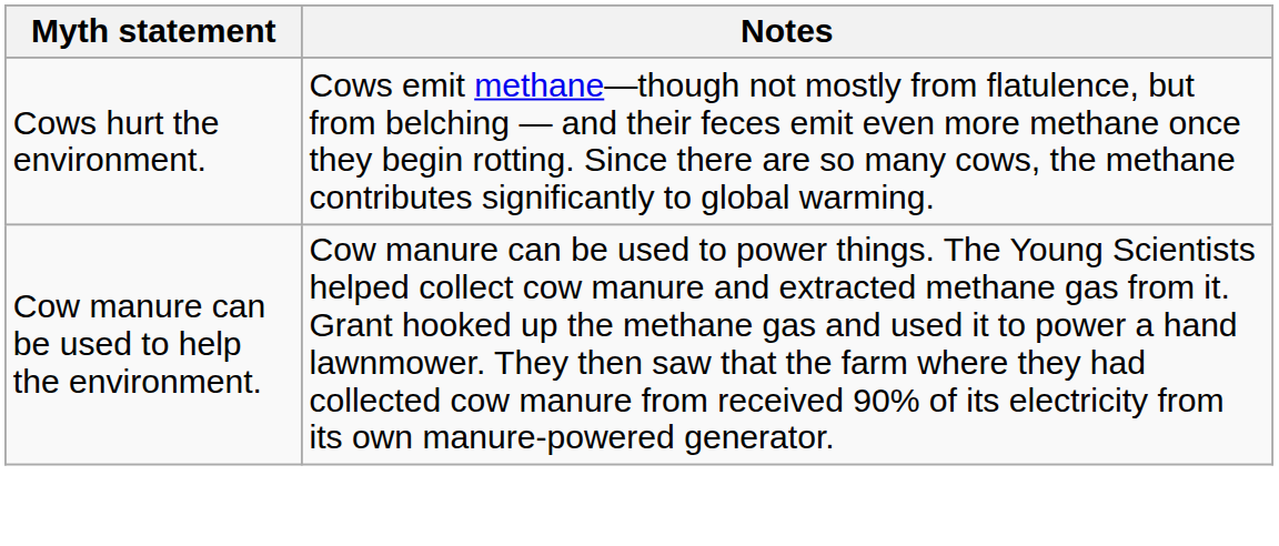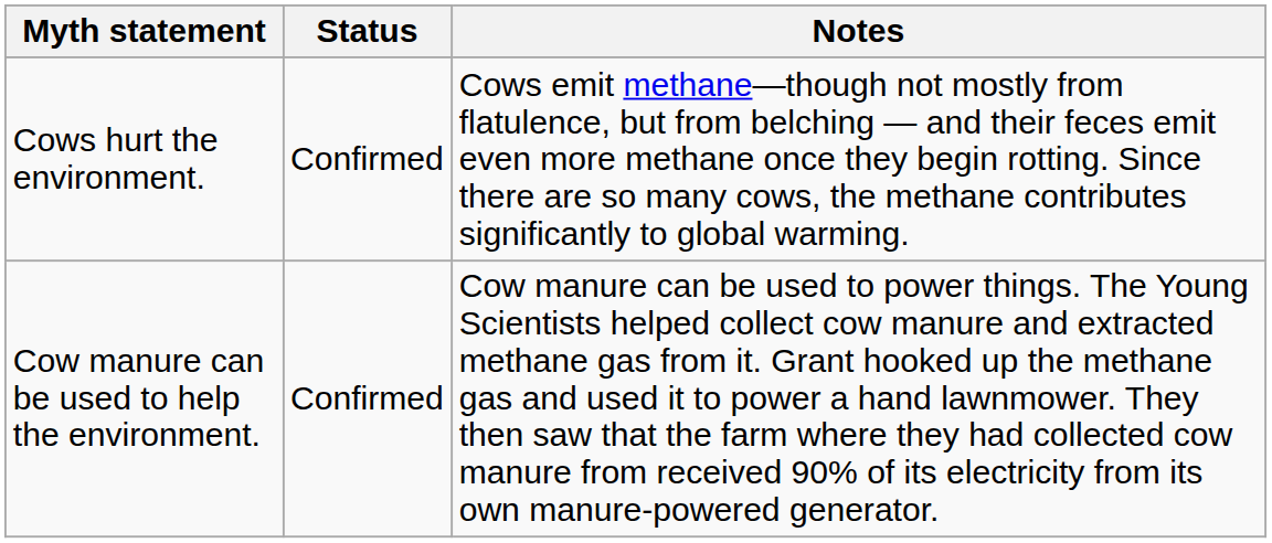+ column: Status | Confirmed | Confirmed
